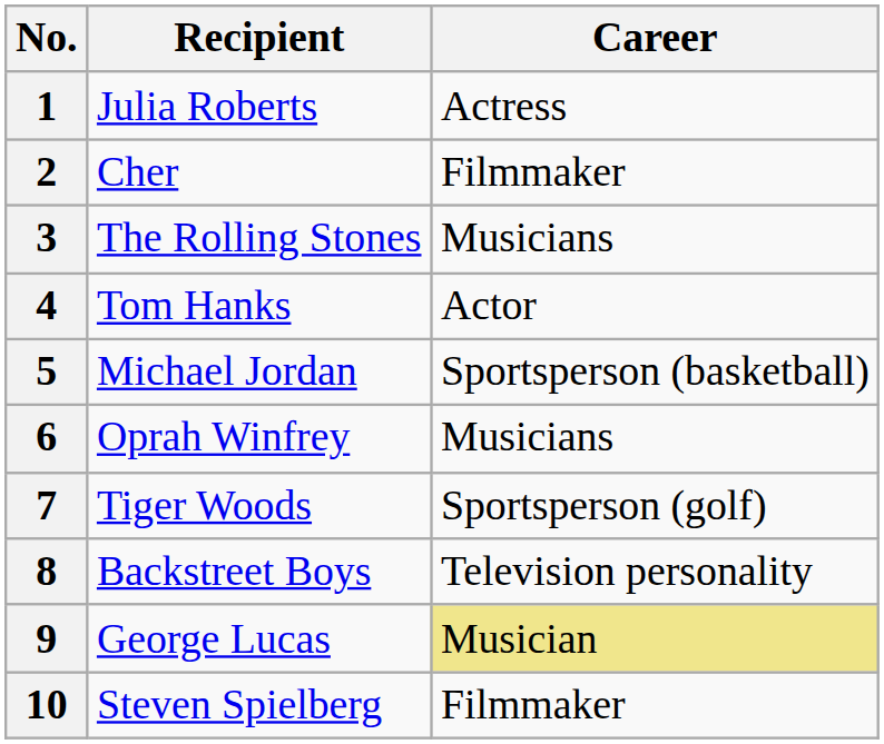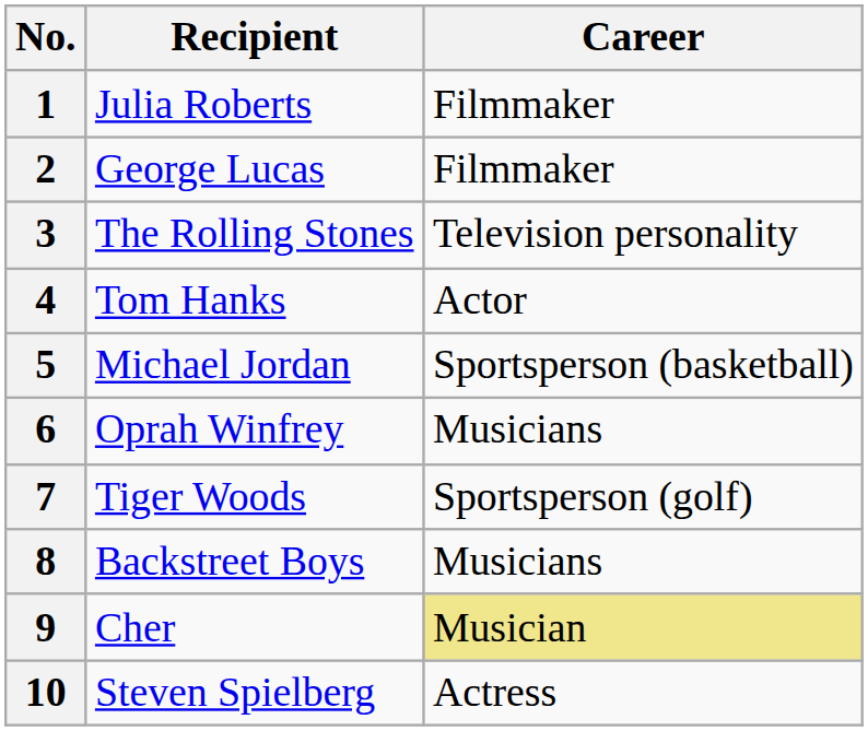1 | Career: Actress -> Filmmaker
2 | Recipient: Cher -> George Lucas
3 | Career: Musicians -> Television personality
8 | Career: Television personality -> Musicians
9 | Recipient: George Lucas -> Cher
10 | Career: Filmmaker -> Actress
